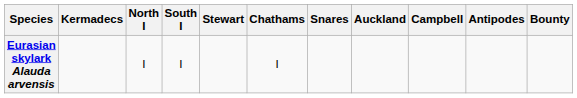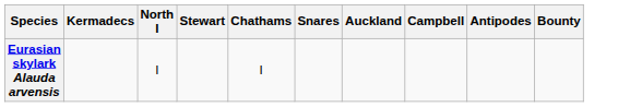- column: South I | I
